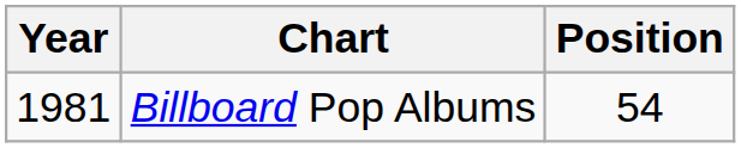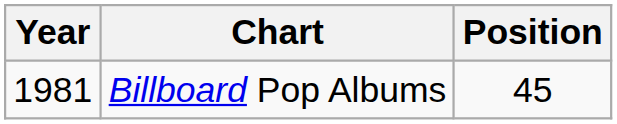Billboard Pop Albums | Position: 54 -> 45
